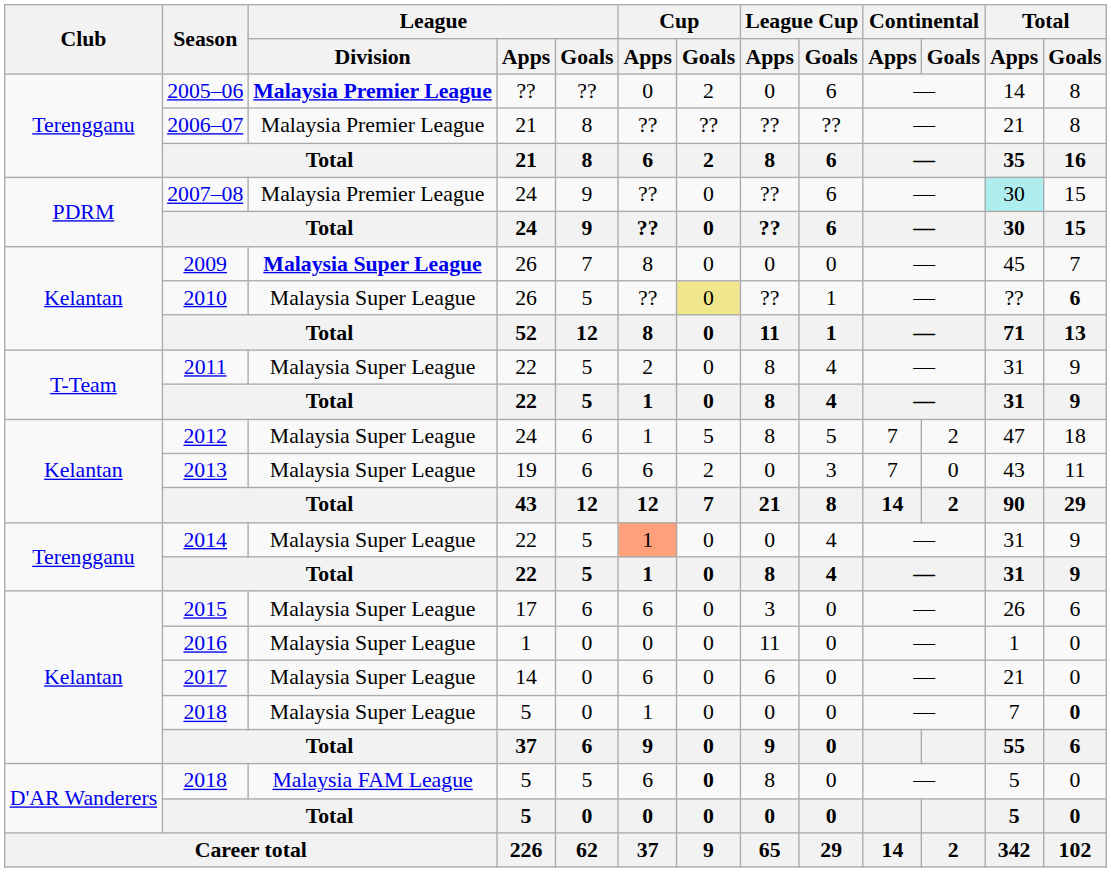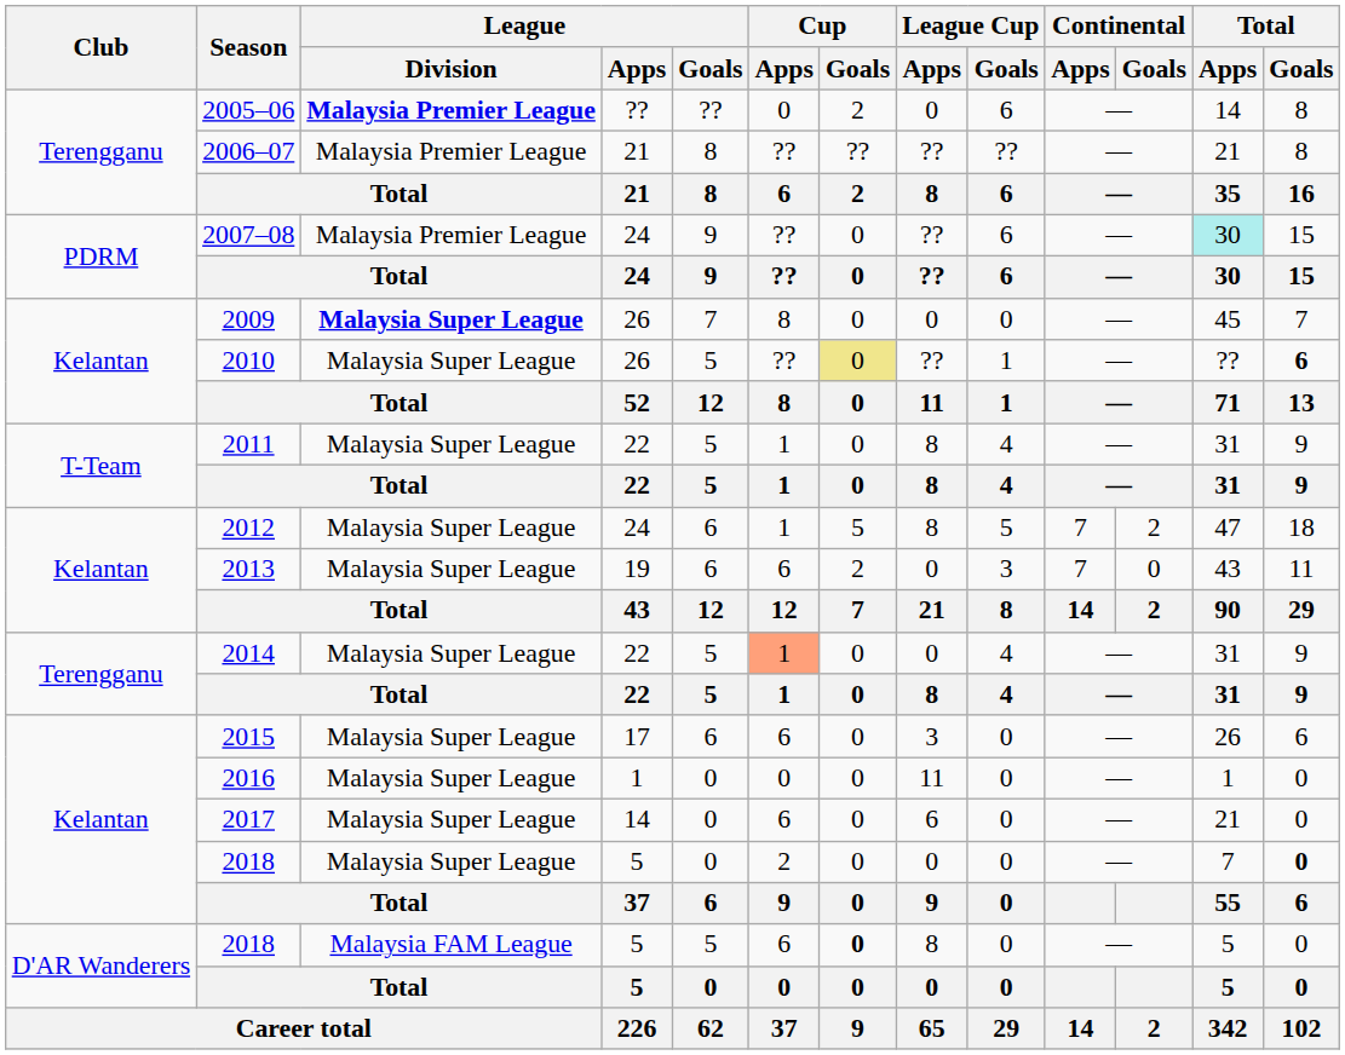2011 | Cup / Apps: 2 -> 1
Kelantan / 2018 | Cup / Apps: 1 -> 2
